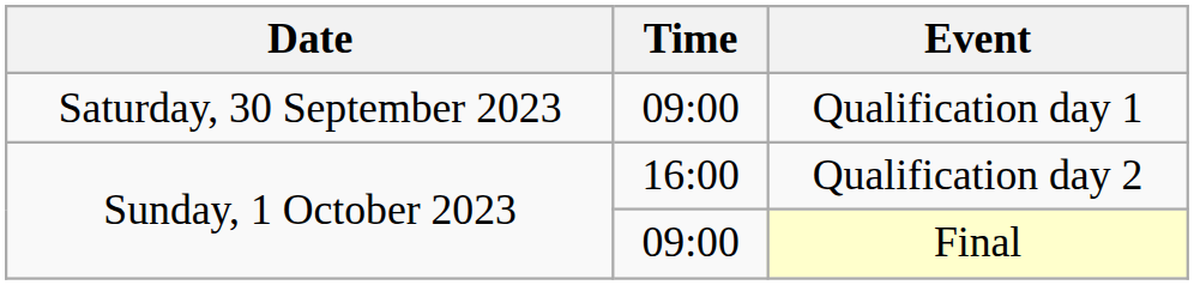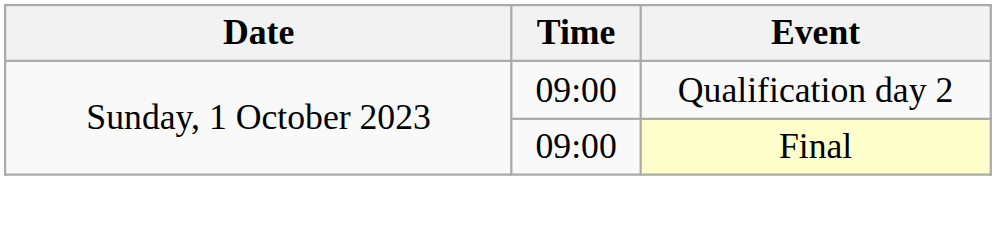- row: Saturday, 30 September 2023 | 09:00 | Qualification day 1
Qualification day 2 | Time: 16:00 -> 09:00
